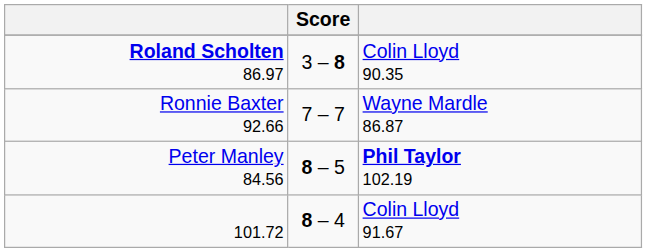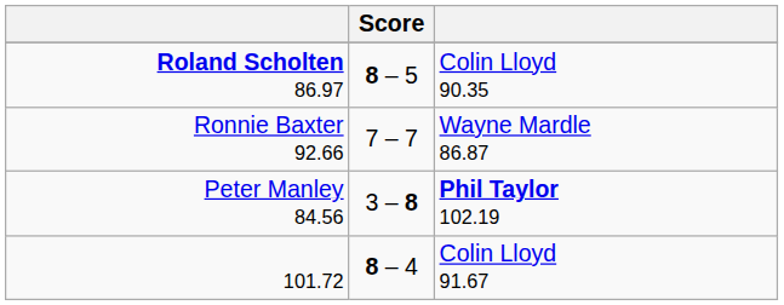Roland Scholten 86.97 | Score: 3 – 8 -> 8 – 5
Peter Manley 84.56 | Score: 8 – 5 -> 3 – 8
